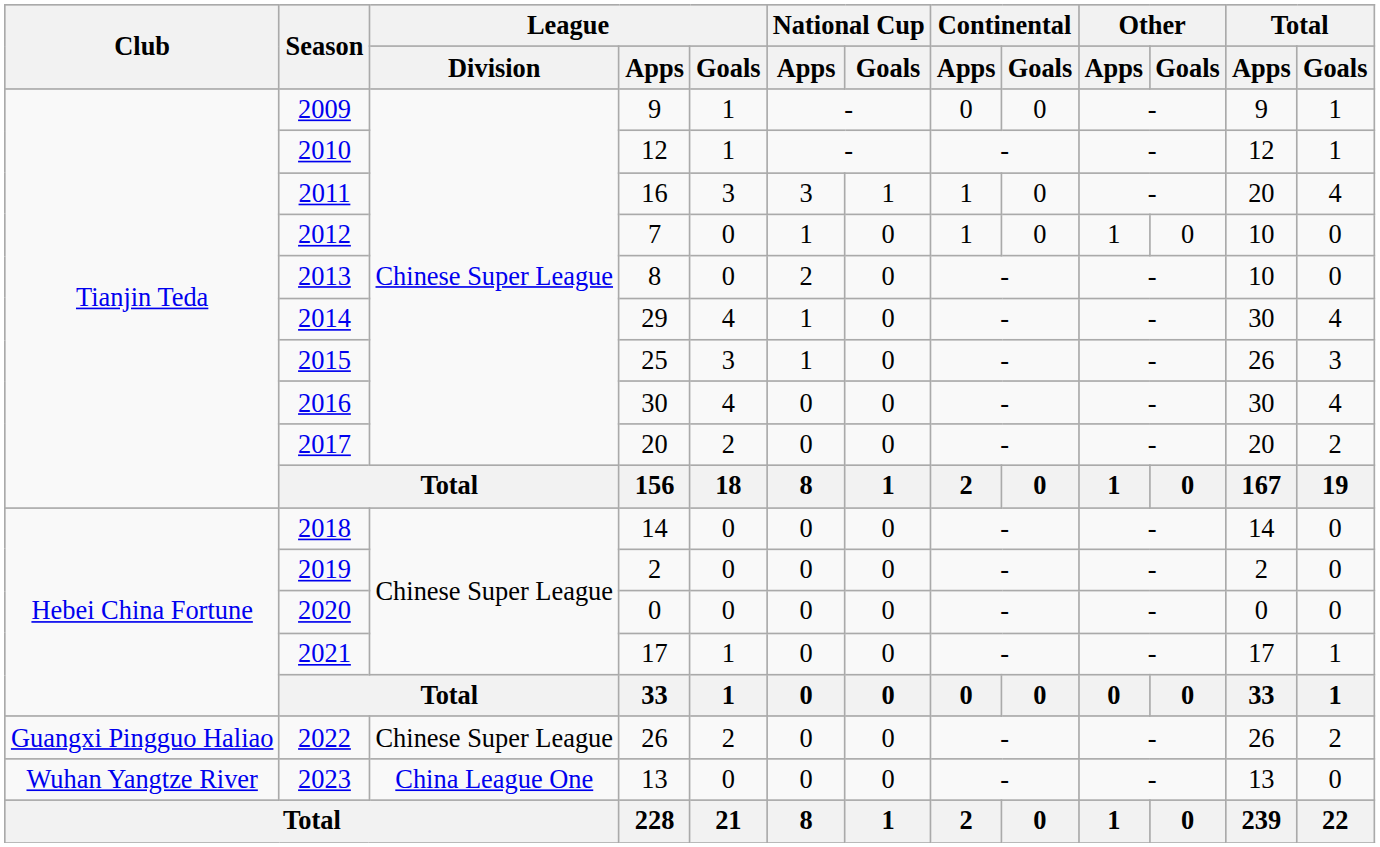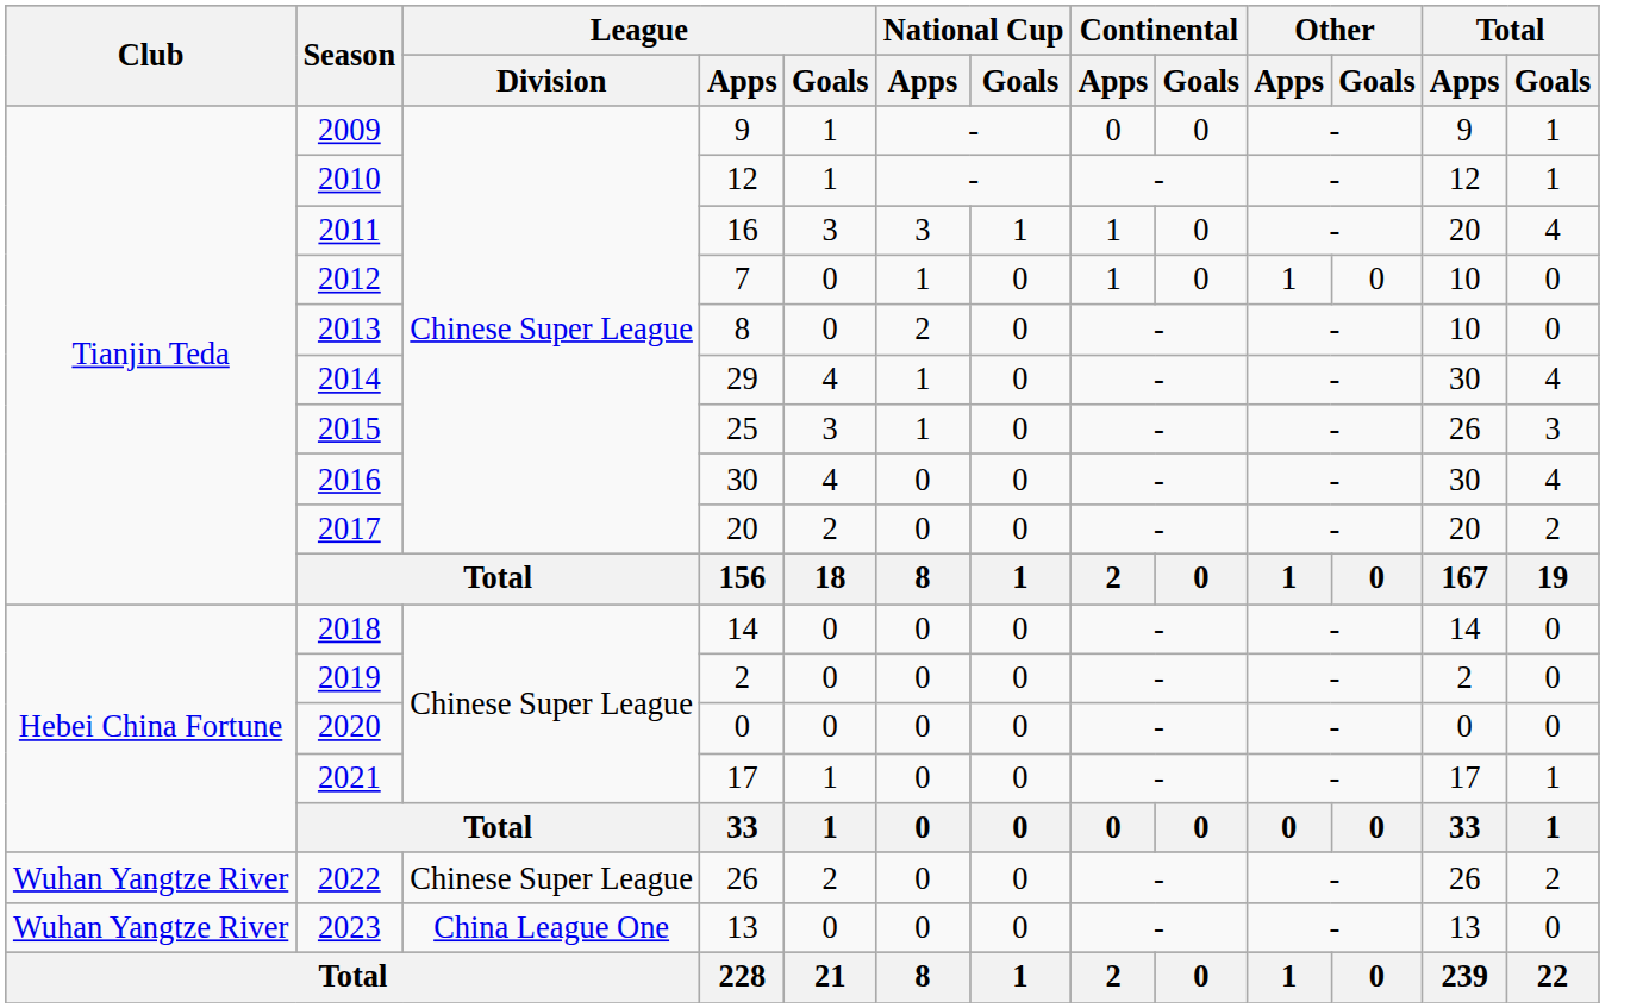2022 | Club: Guangxi Pingguo Haliao -> Wuhan Yangtze River
